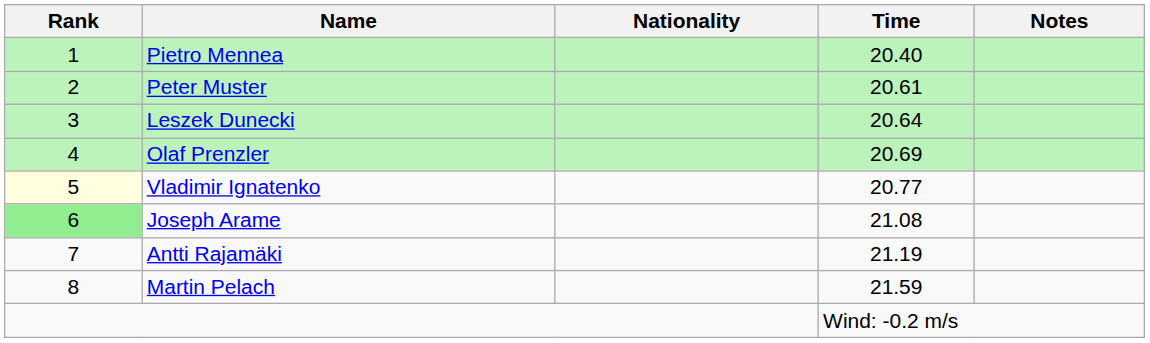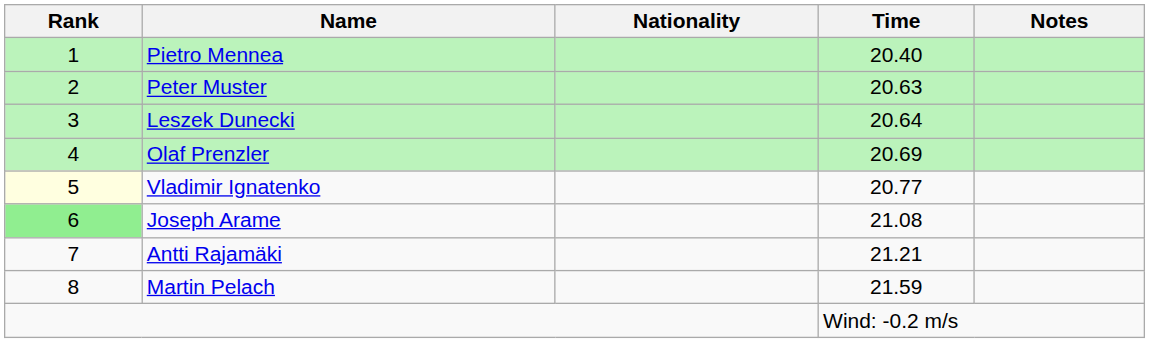Peter Muster | Time: 20.61 -> 20.63
Antti Rajamäki | Time: 21.19 -> 21.21
